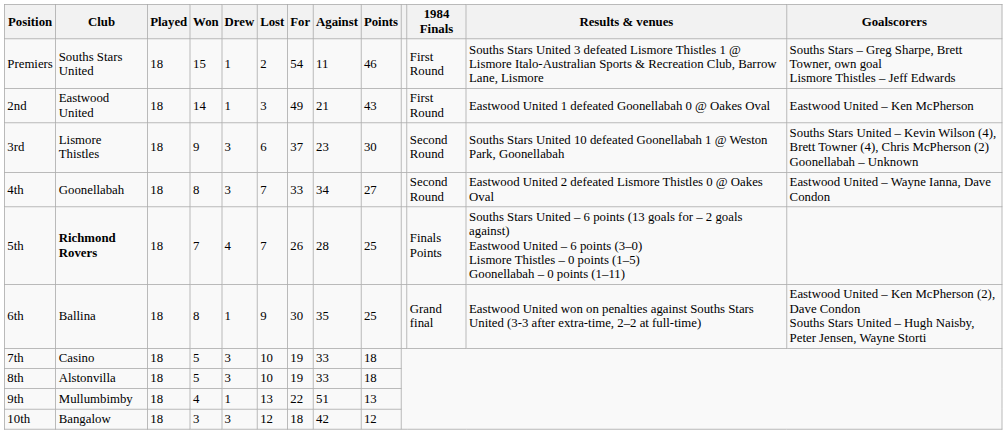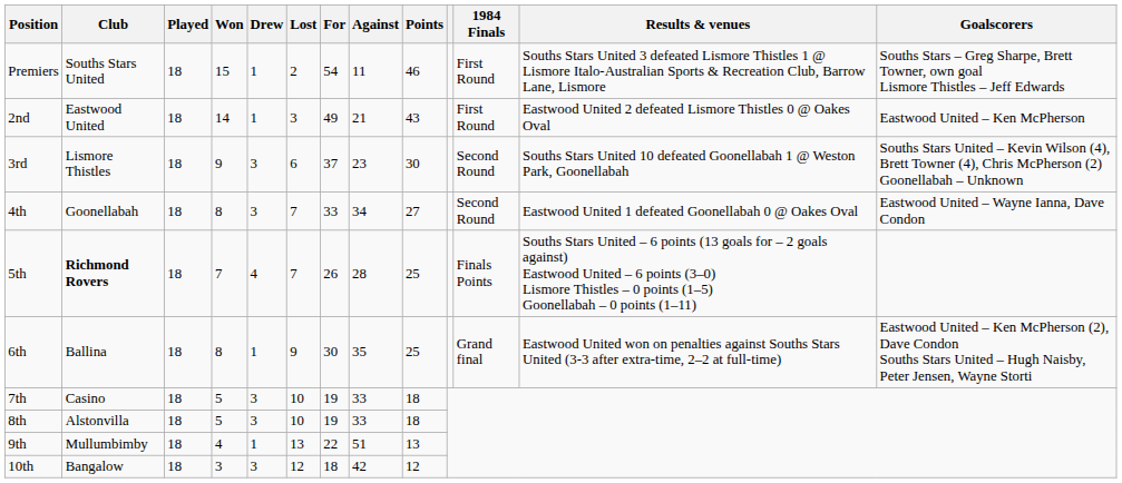2nd | Results & venues: Eastwood United 1 defeated Goonellabah 0 @ Oakes Oval -> Eastwood United 2 defeated Lismore Thistles 0 @ Oakes Oval
4th | Results & venues: Eastwood United 2 defeated Lismore Thistles 0 @ Oakes Oval -> Eastwood United 1 defeated Goonellabah 0 @ Oakes Oval
